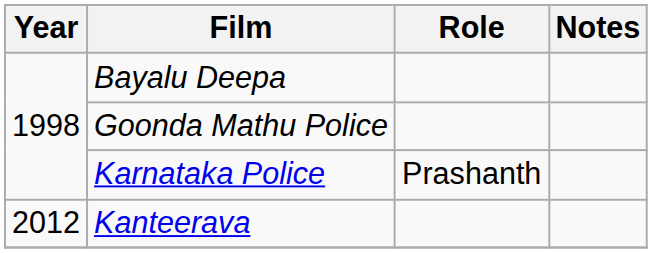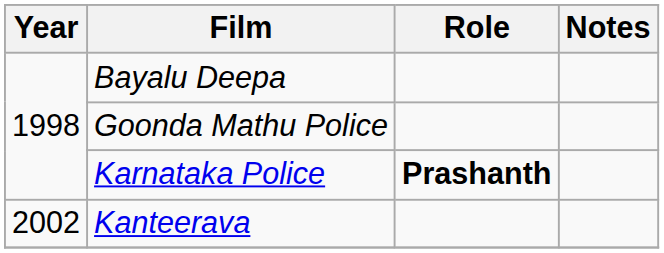Karnataka Police | Role: normal -> bold
Kanteerava | Year: 2012 -> 2002
